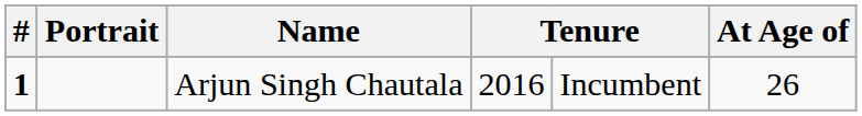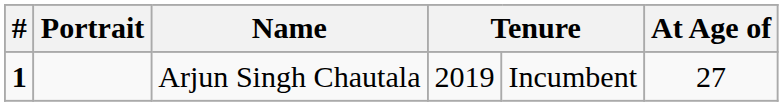Arjun Singh Chautala | column 4: 2016 -> 2019
Arjun Singh Chautala | At Age of: 26 -> 27
